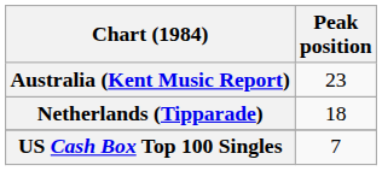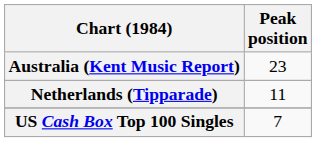Netherlands (Tipparade) | Peak position: 18 -> 11
